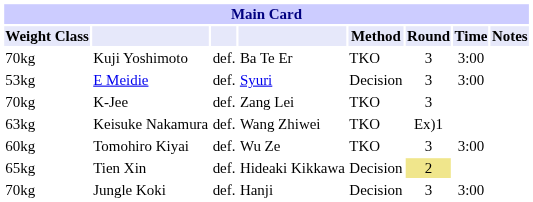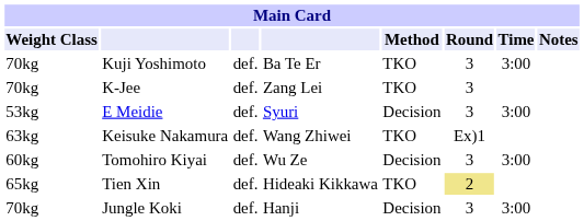rows swapped: K-Jee <-> E Meidie
Tomohiro Kiyai | Method: TKO -> Decision
Tien Xin | Method: Decision -> TKO
